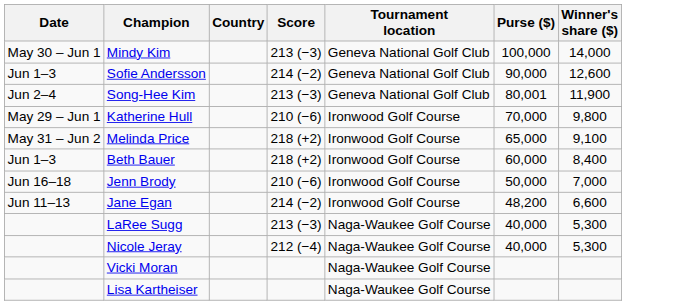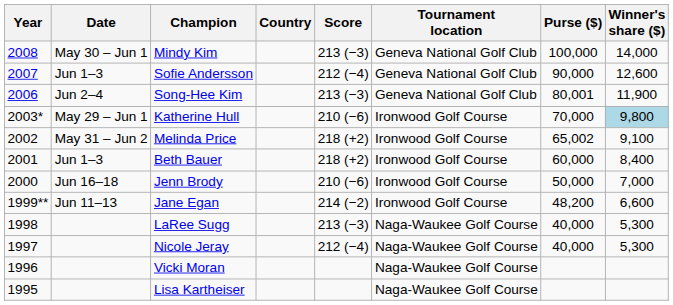+ column: Year | 2008 | 2007 | 2006 | 2003* | 2002 | 2001 | 2000 | 1999** | 1998 | 1997 | 1996 | 1995
Sofie Andersson | Score: 214 (−2) -> 212 (−4)
Katherine Hull | Winner's share ($): no background -> lightblue background
Melinda Price | Purse ($): 65,000 -> 65,002
